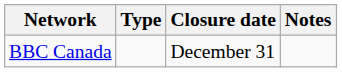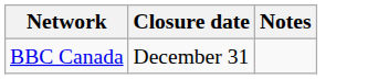- column: Type
